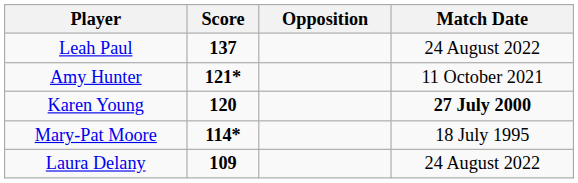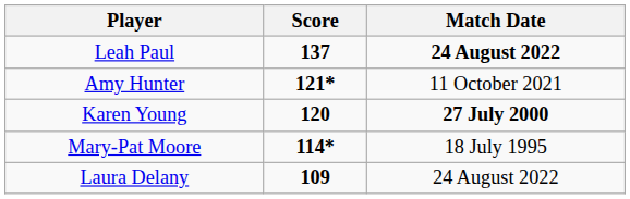- column: Opposition
Leah Paul | Match Date: normal -> bold
